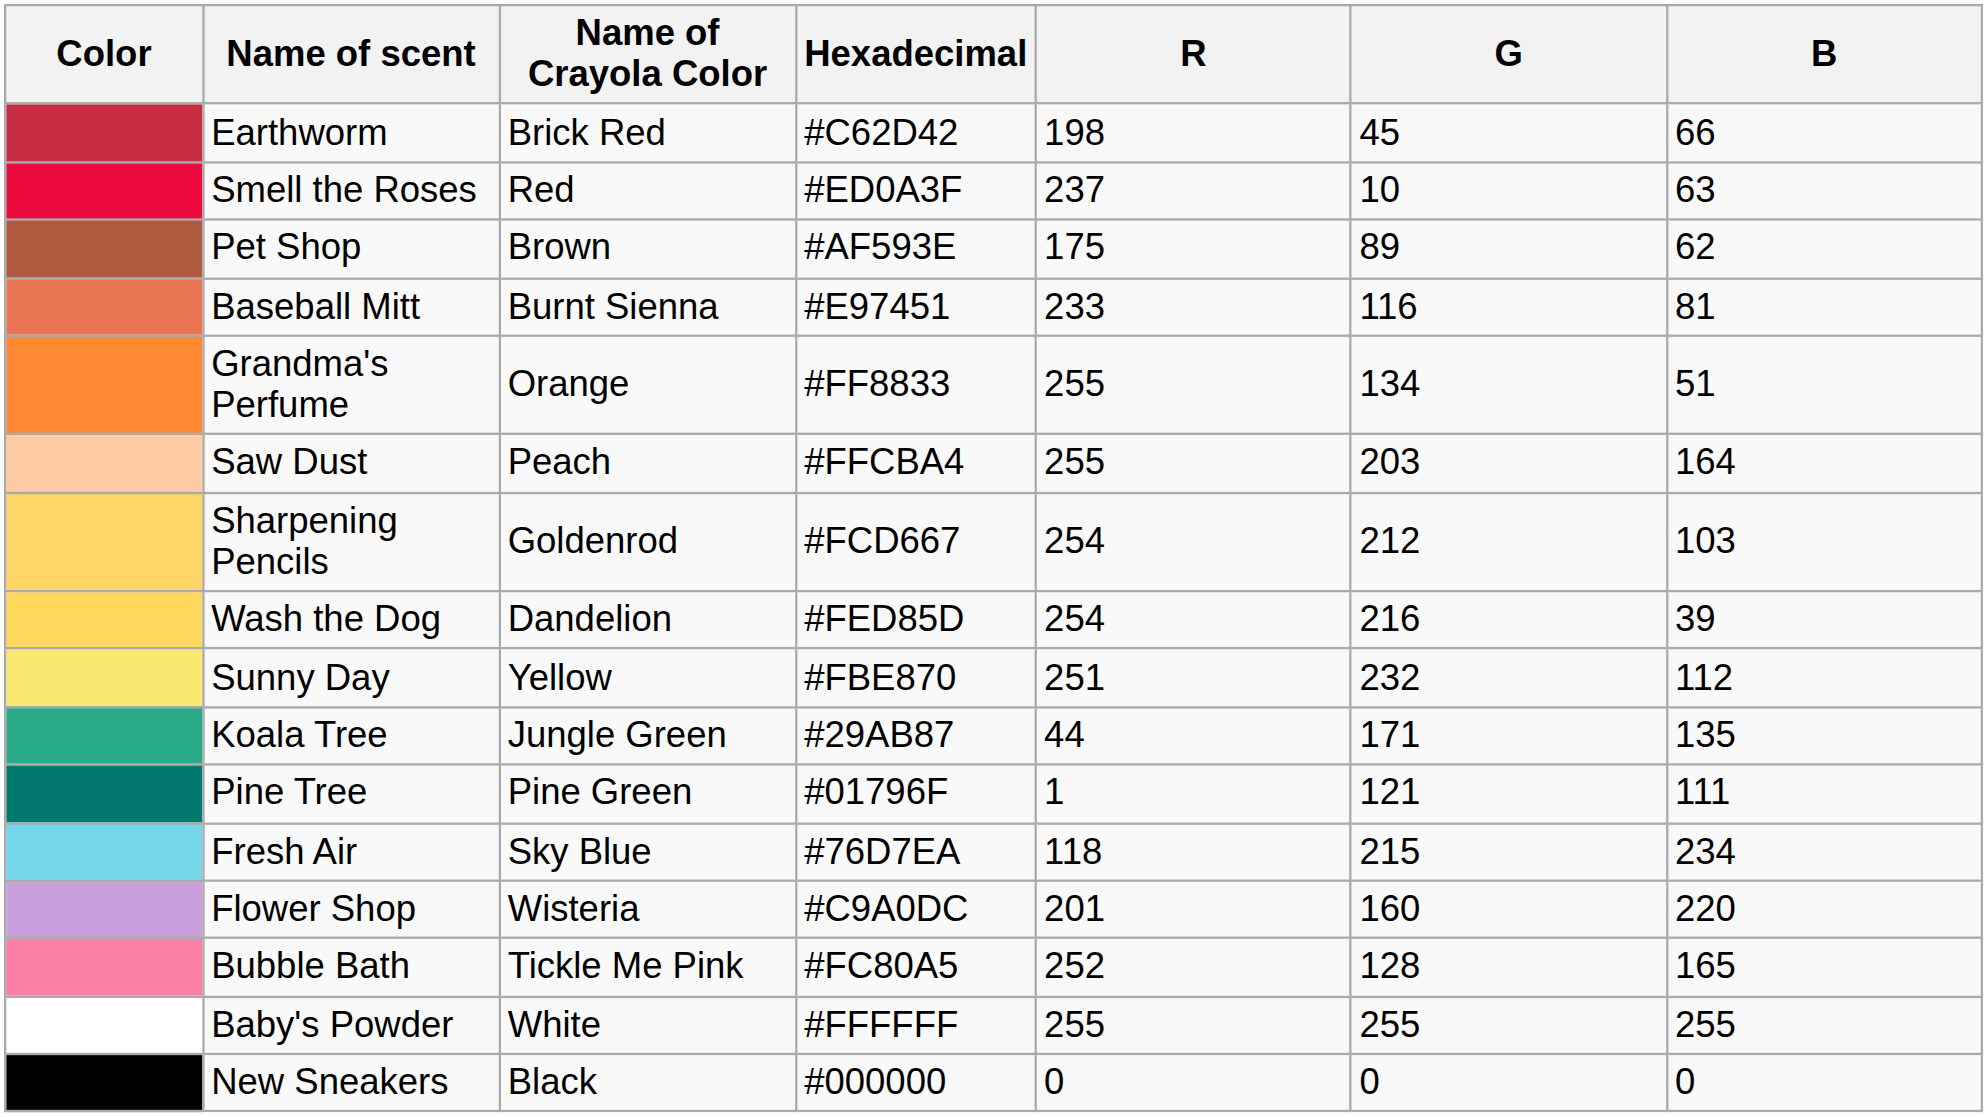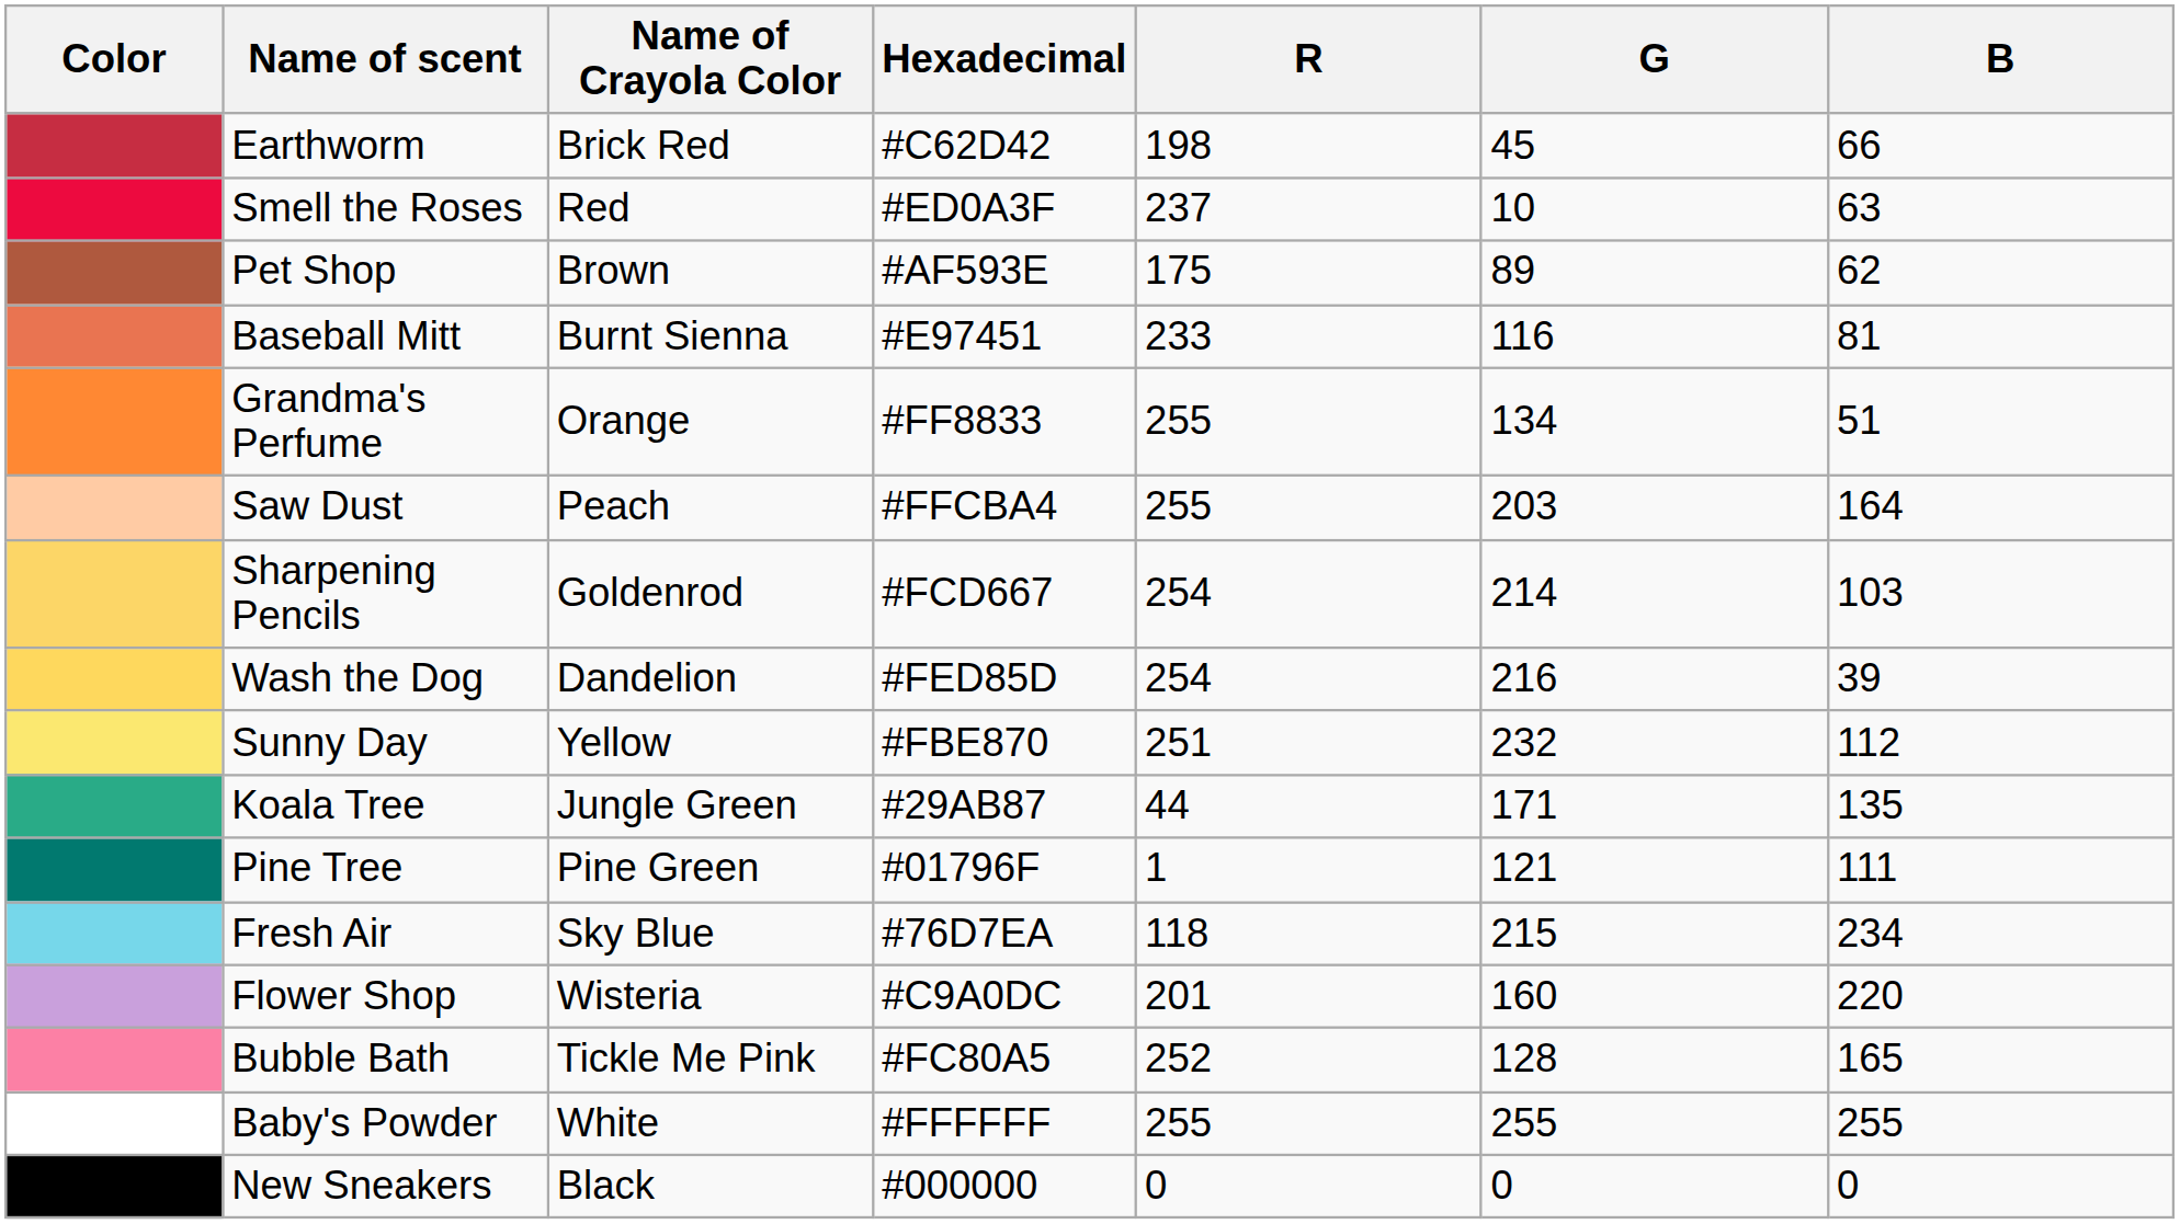Sharpening Pencils | G: 212 -> 214
